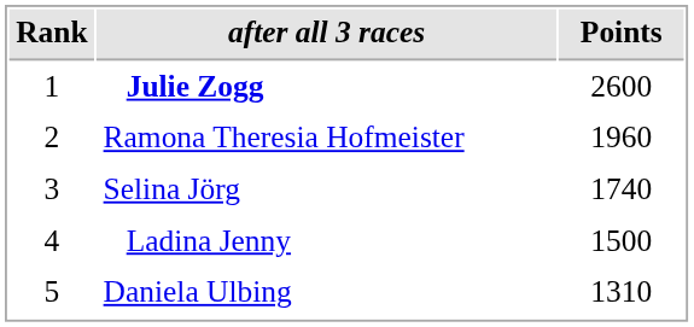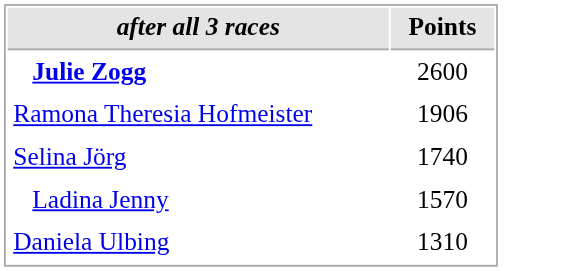- column: Rank | 1 | 2 | 3 | 4 | 5
Ramona Theresia Hofmeister | Points: 1960 -> 1906
Ladina Jenny | Points: 1500 -> 1570
